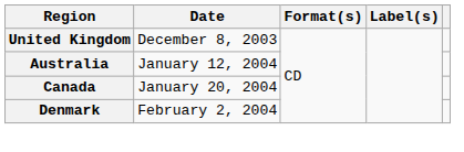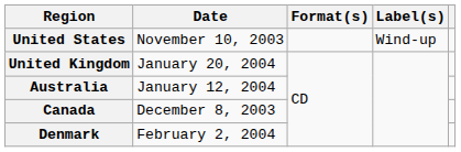+ row: United States | November 10, 2003 | Wind-up
United Kingdom | Date: December 8, 2003 -> January 20, 2004
Canada | Date: January 20, 2004 -> December 8, 2003
